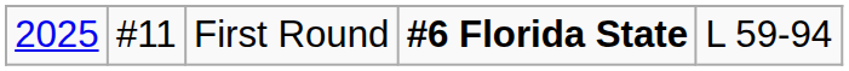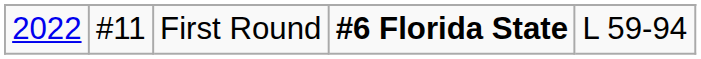First Round | column 1: 2025 -> 2022
